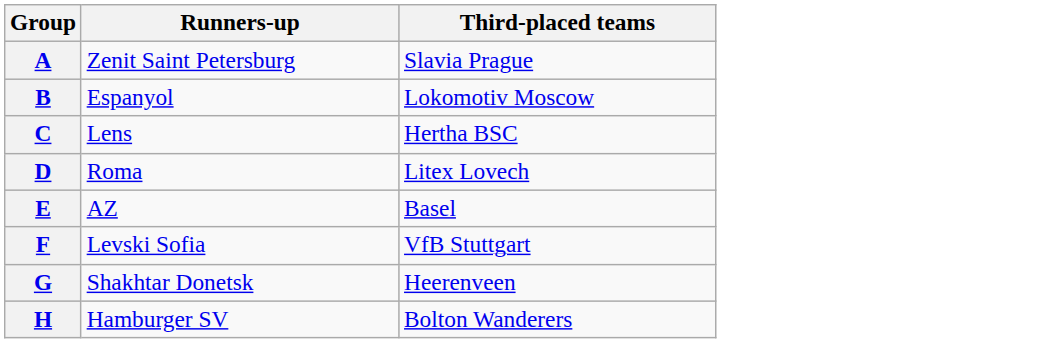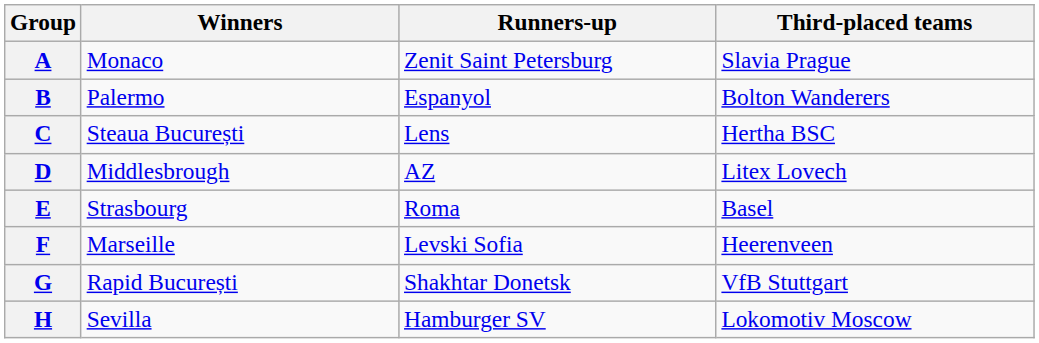+ column: Winners | Monaco | Palermo | Steaua București | Middlesbrough | Strasbourg | Marseille | Rapid București | Sevilla
B | Third-placed teams: Lokomotiv Moscow -> Bolton Wanderers
D | Runners-up: Roma -> AZ
E | Runners-up: AZ -> Roma
F | Third-placed teams: VfB Stuttgart -> Heerenveen
G | Third-placed teams: Heerenveen -> VfB Stuttgart
H | Third-placed teams: Bolton Wanderers -> Lokomotiv Moscow
